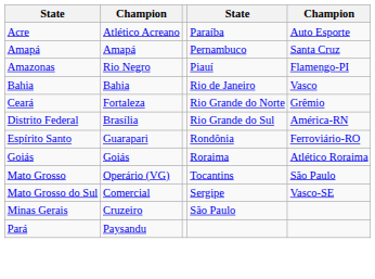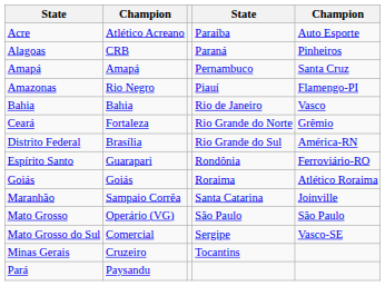+ row: Alagoas | CRB | Paraná | Pinheiros
+ row: Maranhão | Sampaio Corrêa | Santa Catarina | Joinville
Mato Grosso | column 4: Tocantins -> São Paulo
Minas Gerais | column 4: São Paulo -> Tocantins
